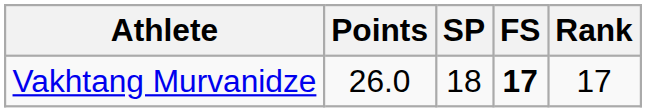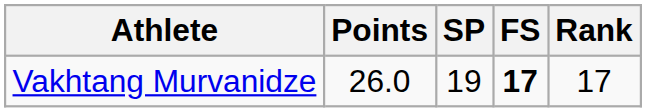Vakhtang Murvanidze | SP: 18 -> 19
